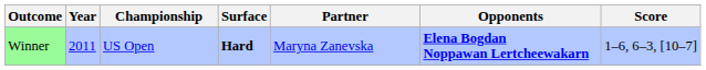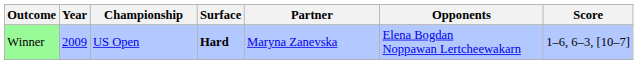Winner | Year: 2011 -> 2009
Winner | Opponents: bold -> normal
